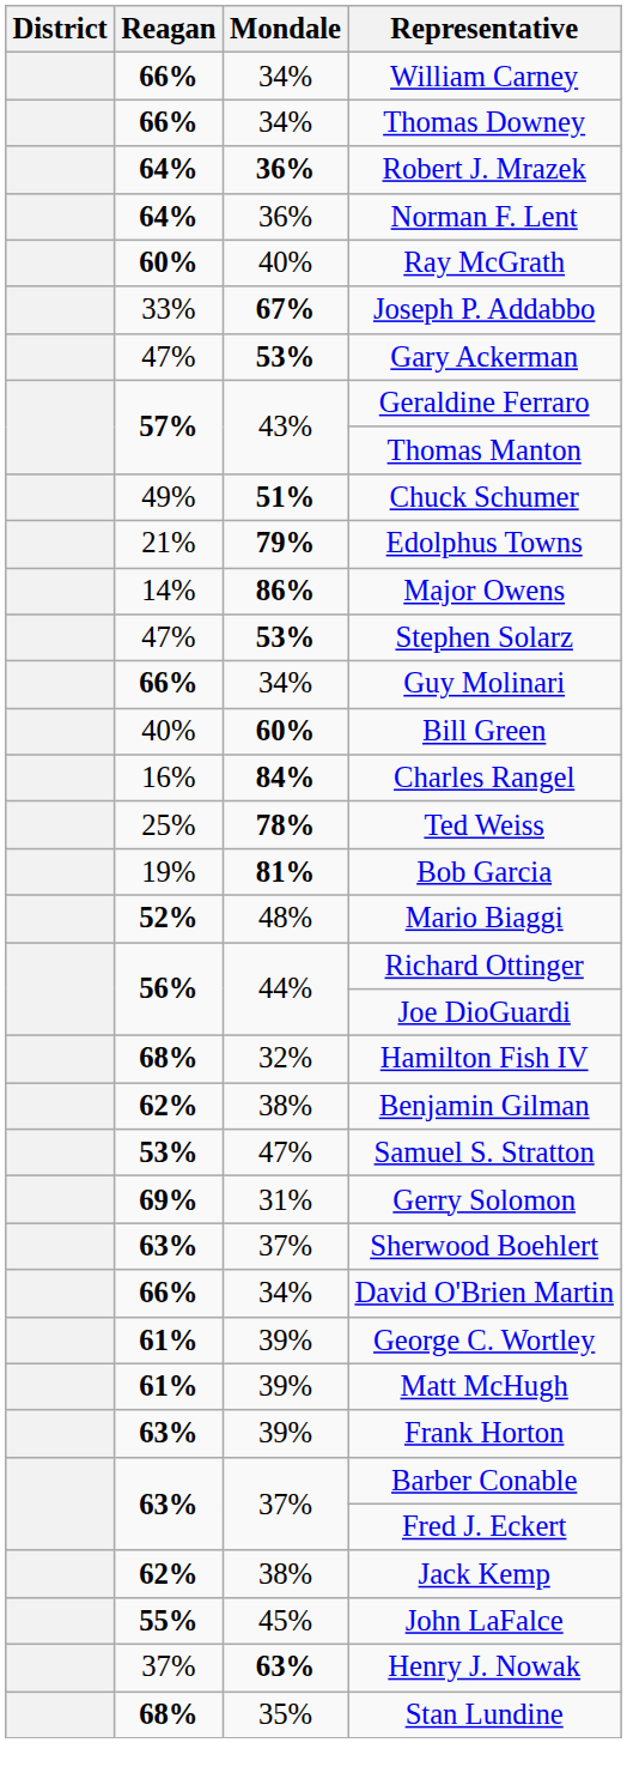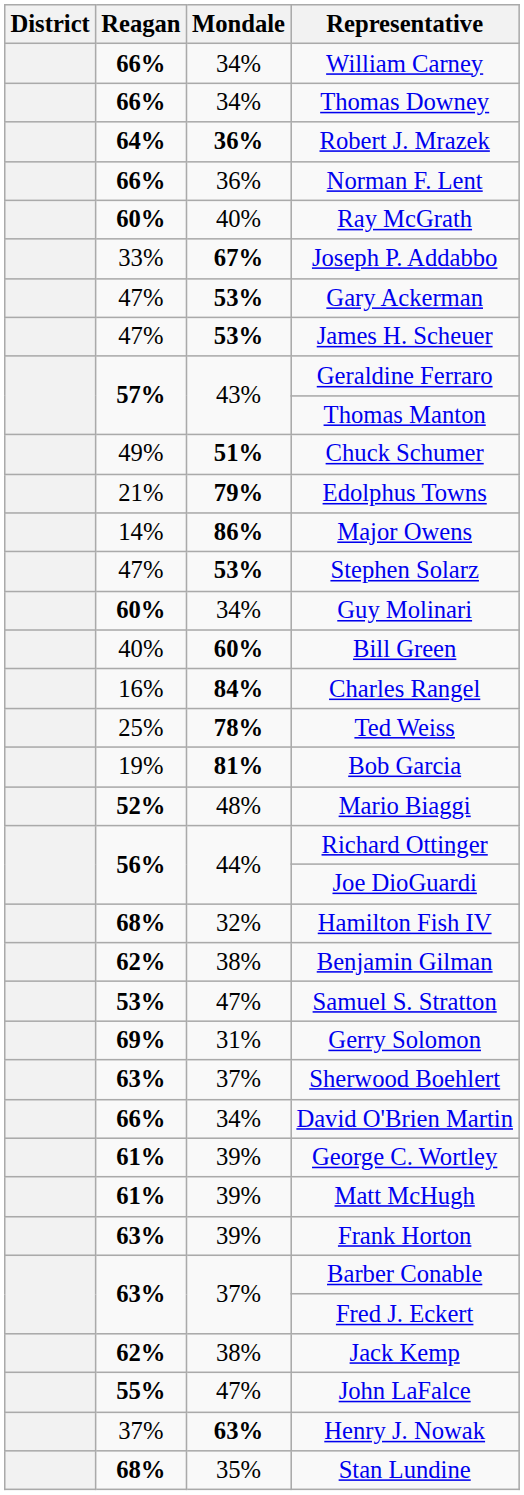Norman F. Lent | Reagan: 64% -> 66%
+ row: 47% | 53% | James H. Scheuer
Guy Molinari | Reagan: 66% -> 60%
John LaFalce | Mondale: 45% -> 47%
